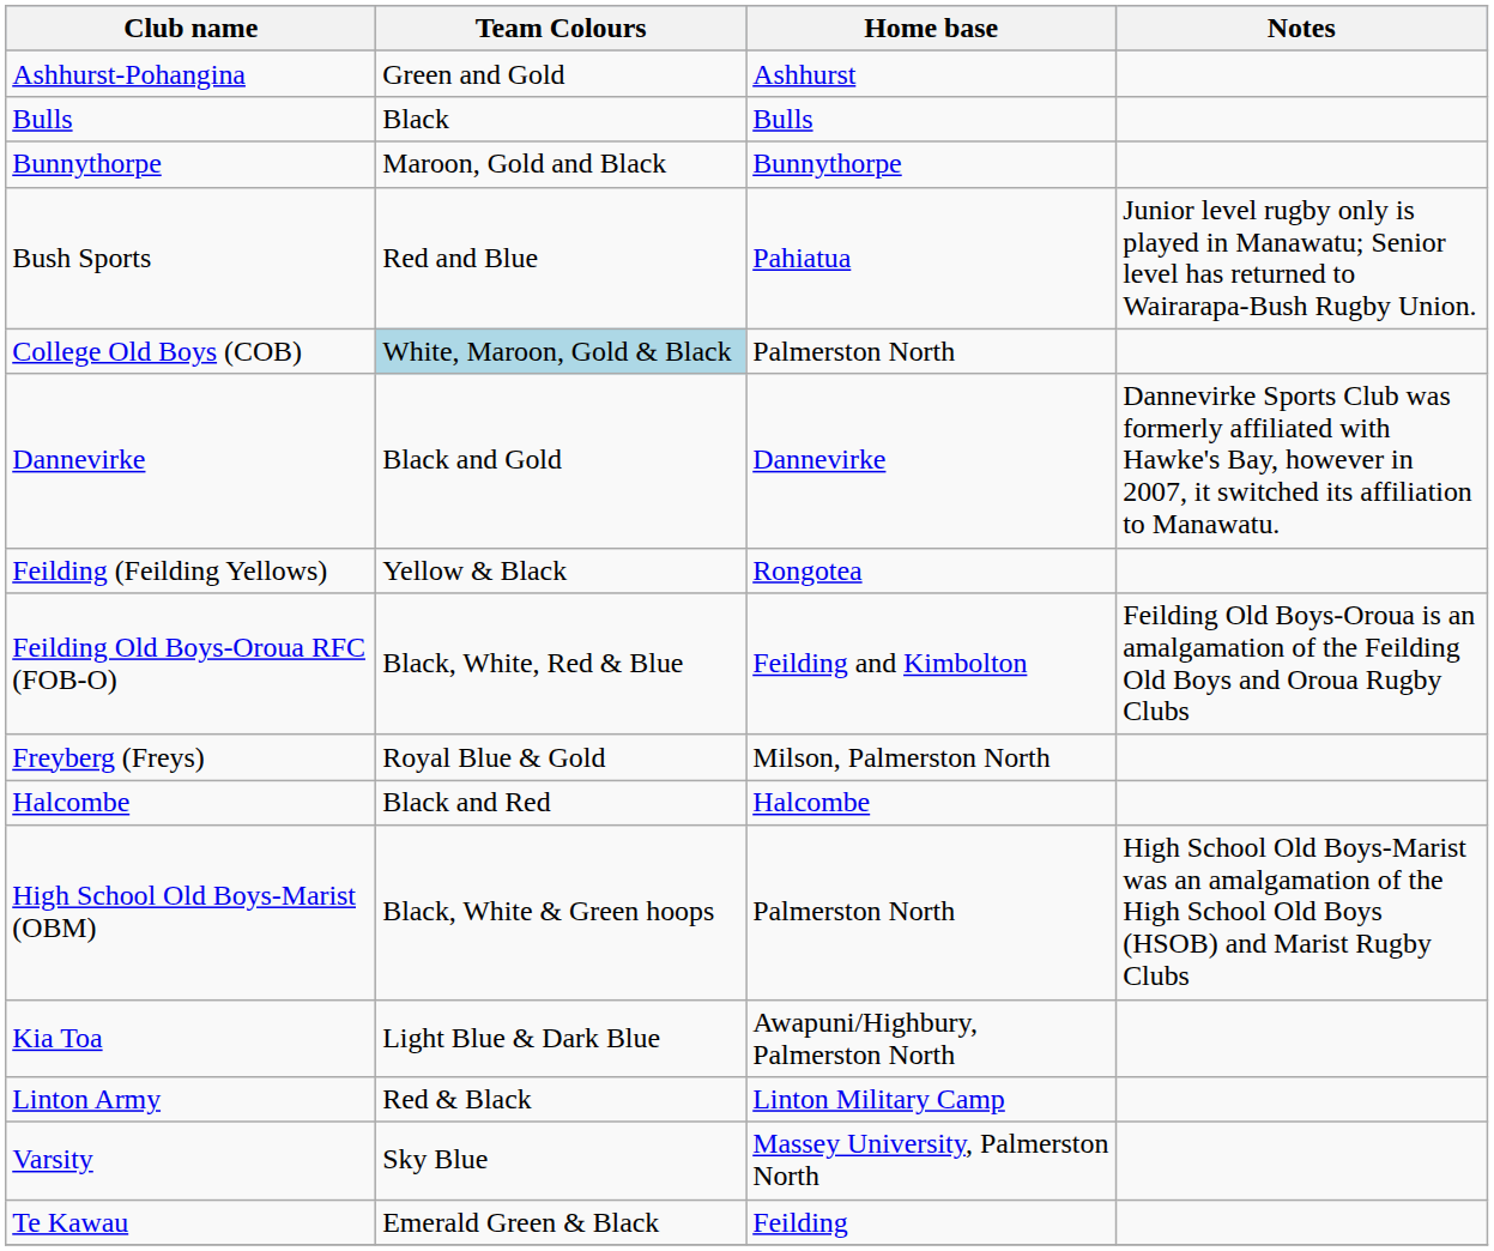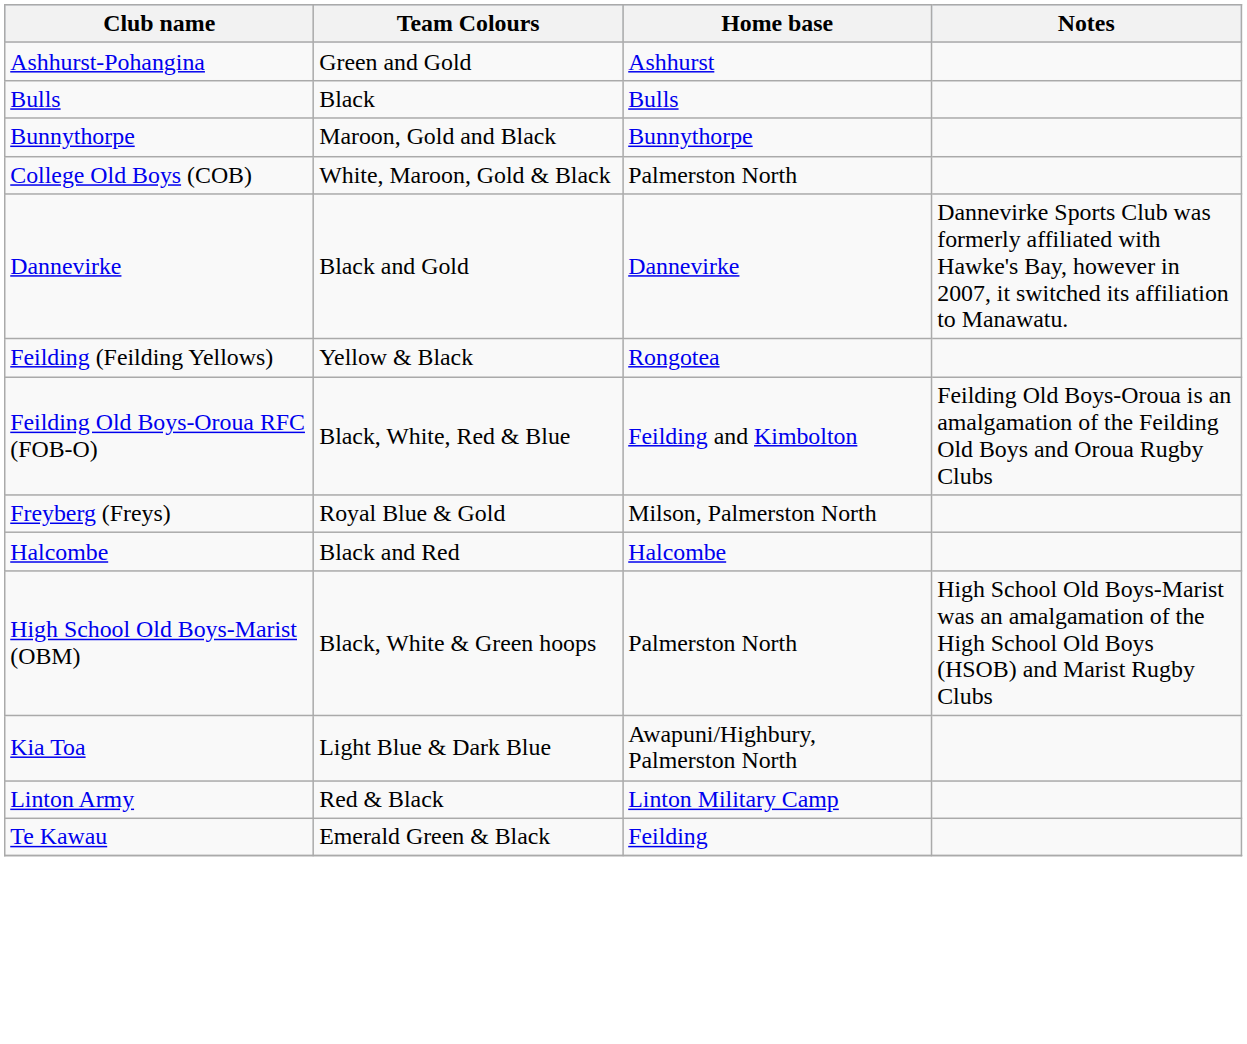- row: Bush Sports | Red and Blue | Pahiatua | Junior level rugby only is played in Manawatu; Senior level has returned to Wairarapa-Bush Rugby Union.
College Old Boys (COB) | Team Colours: lightblue background -> no background
- row: Varsity | Sky Blue | Massey University, Palmerston North
